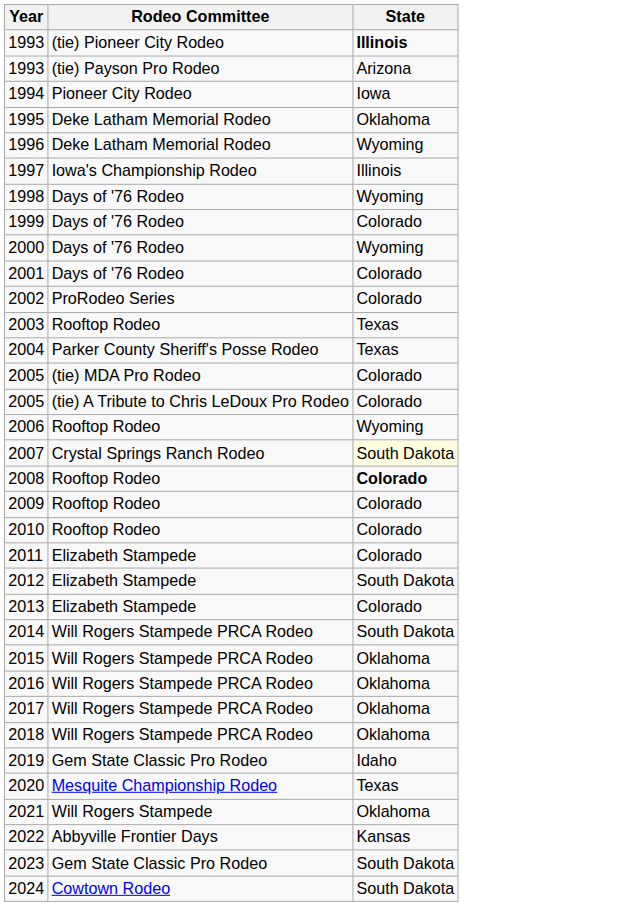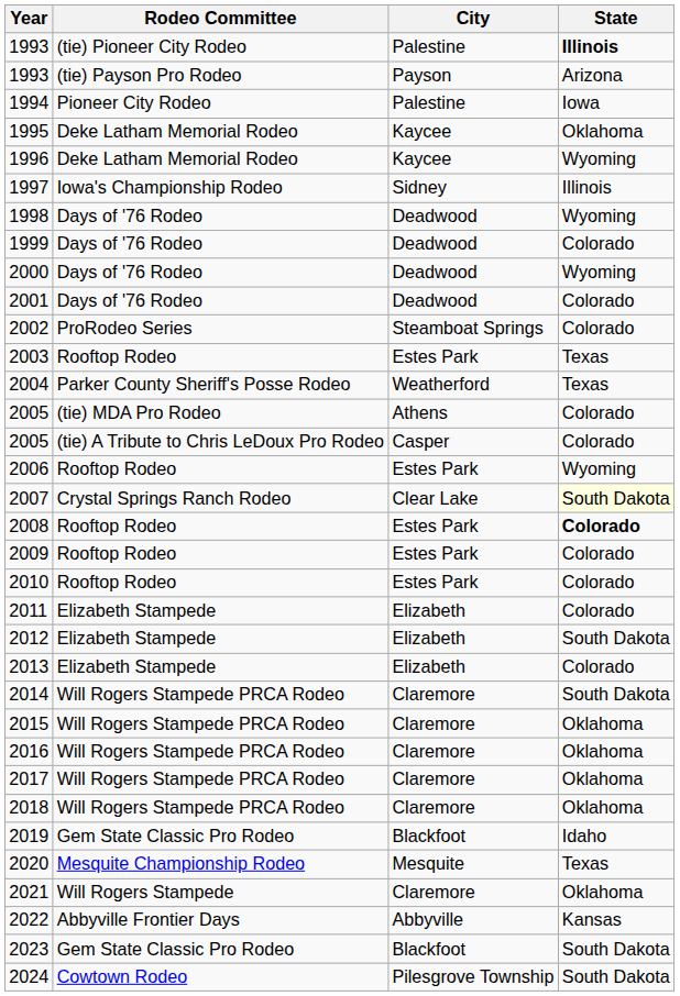+ column: City | Palestine | Payson | Palestine | Kaycee | Kaycee | Sidney | Deadwood | Deadwood | Deadwood | Deadwood | Steamboat Springs | Estes Park | Weatherford | Athens | Casper | Estes Park | Clear Lake | Estes Park | Estes Park | Estes Park | Elizabeth | Elizabeth | Elizabeth | Claremore | Claremore | Claremore | Claremore | Claremore | Blackfoot | Mesquite | Claremore | Abbyville | Blackfoot | Pilesgrove Township
